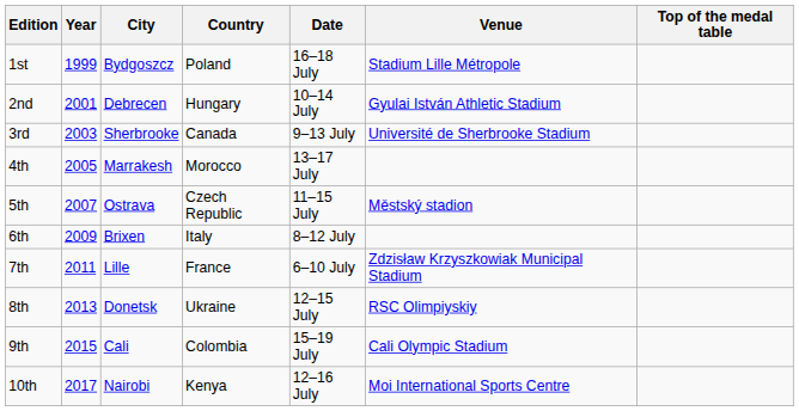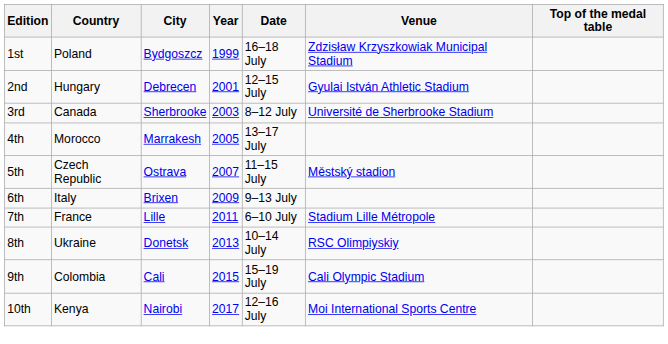columns swapped: Year <-> Country
1st | Venue: Stadium Lille Métropole -> Zdzisław Krzyszkowiak Municipal Stadium
2nd | Date: 10–14 July -> 12–15 July
3rd | Date: 9–13 July -> 8–12 July
6th | Date: 8–12 July -> 9–13 July
7th | Venue: Zdzisław Krzyszkowiak Municipal Stadium -> Stadium Lille Métropole
8th | Date: 12–15 July -> 10–14 July
